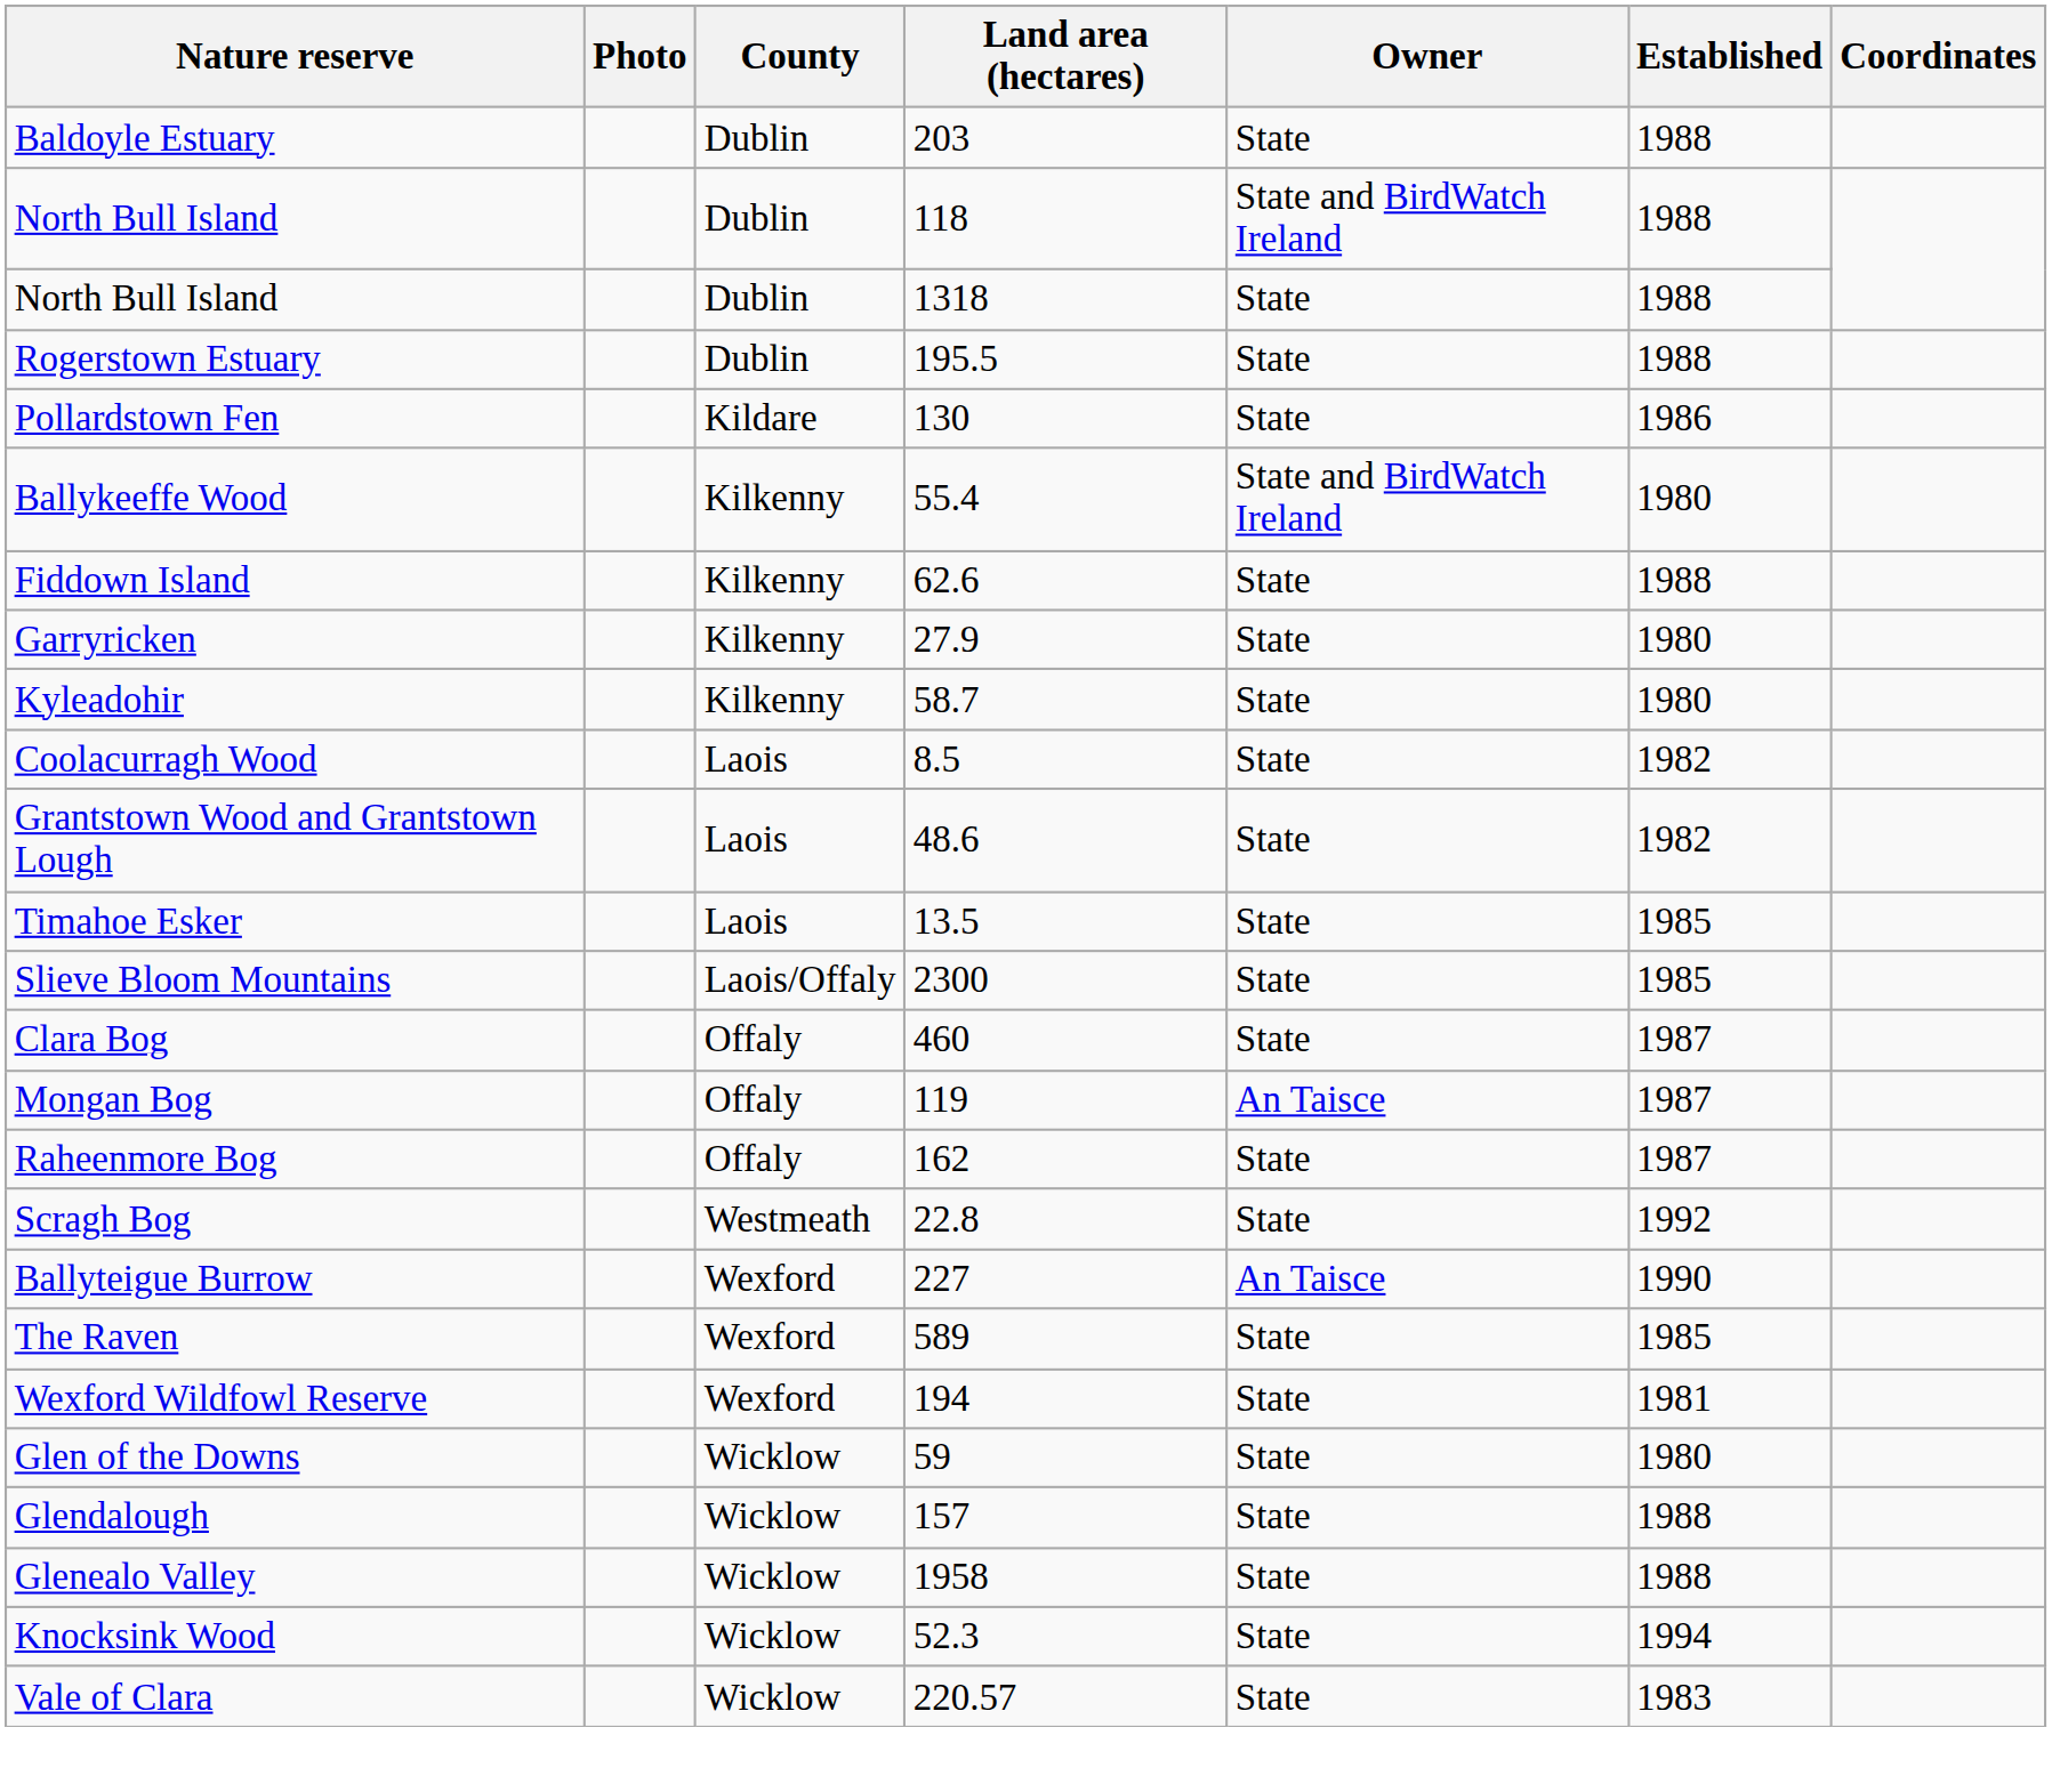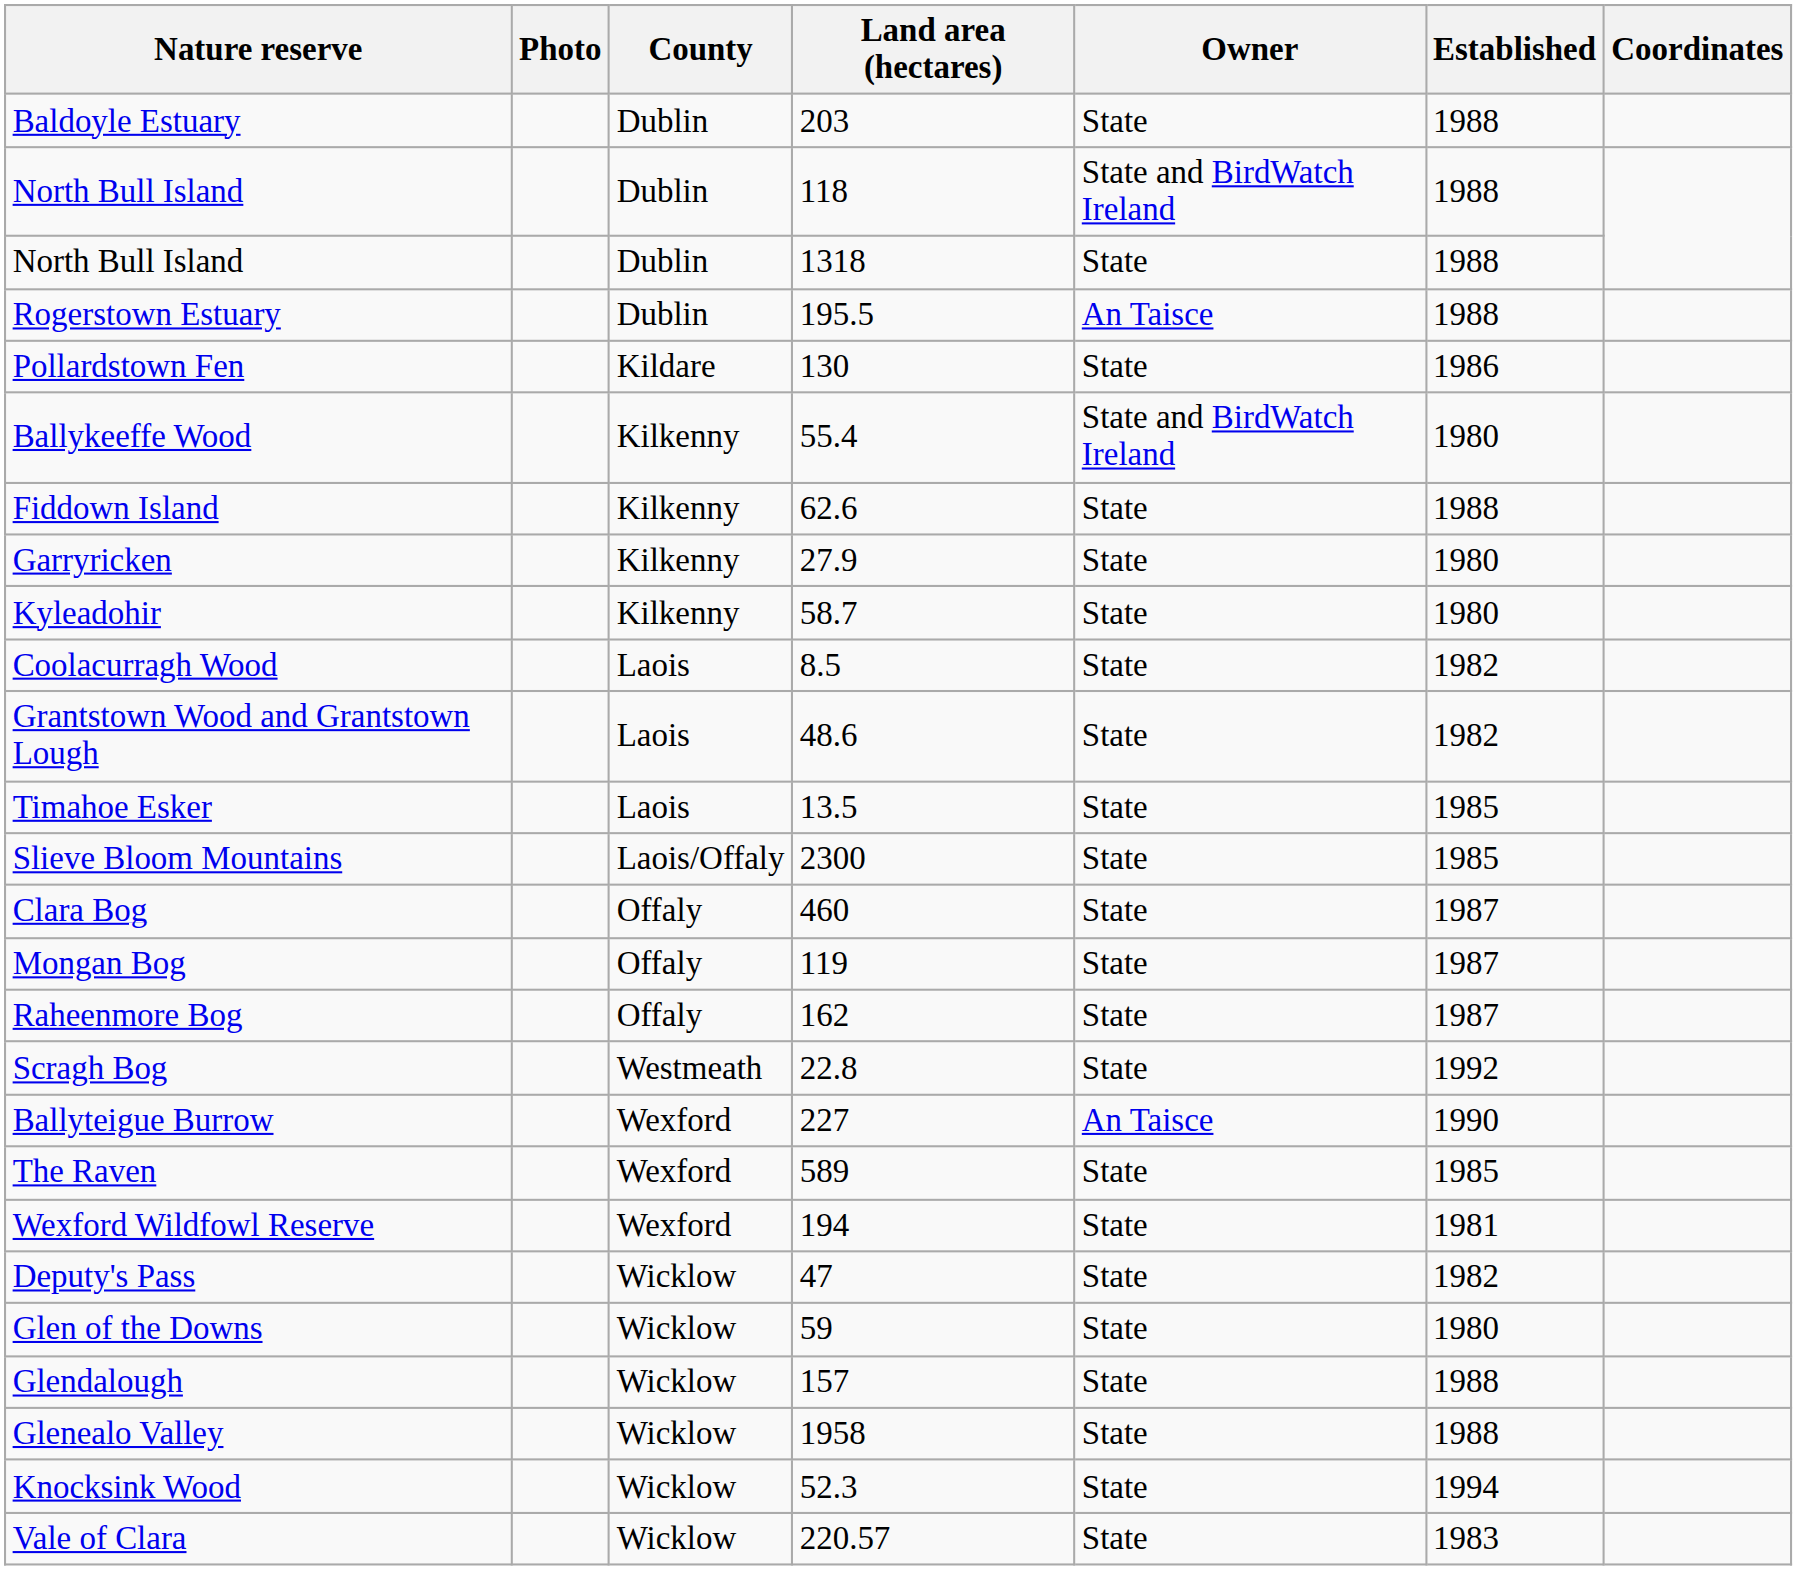Rogerstown Estuary | Owner: State -> An Taisce
Mongan Bog | Owner: An Taisce -> State
+ row: Deputy's Pass | Wicklow | 47 | State | 1982
